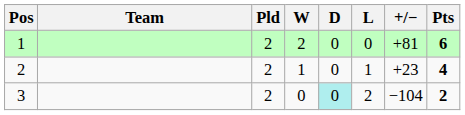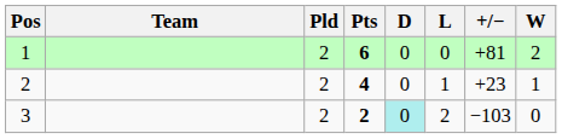columns swapped: W <-> Pts
3 | +/−: −104 -> −103
